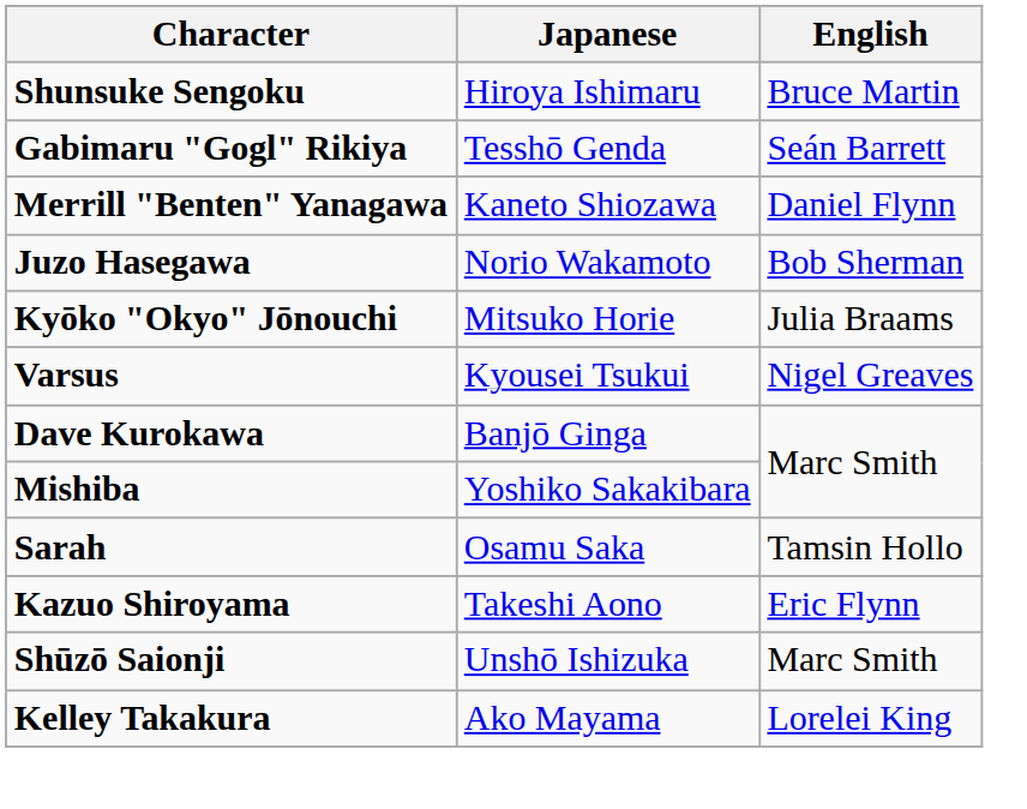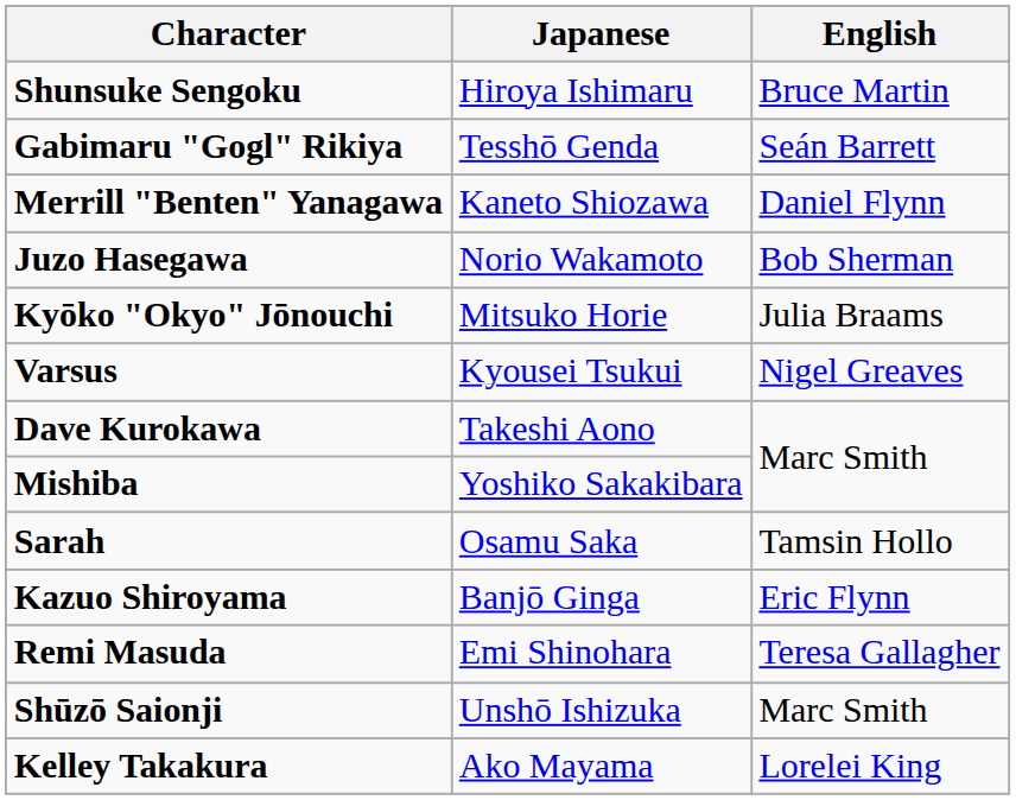Dave Kurokawa | Japanese: Banjō Ginga -> Takeshi Aono
Kazuo Shiroyama | Japanese: Takeshi Aono -> Banjō Ginga
+ row: Remi Masuda | Emi Shinohara | Teresa Gallagher
